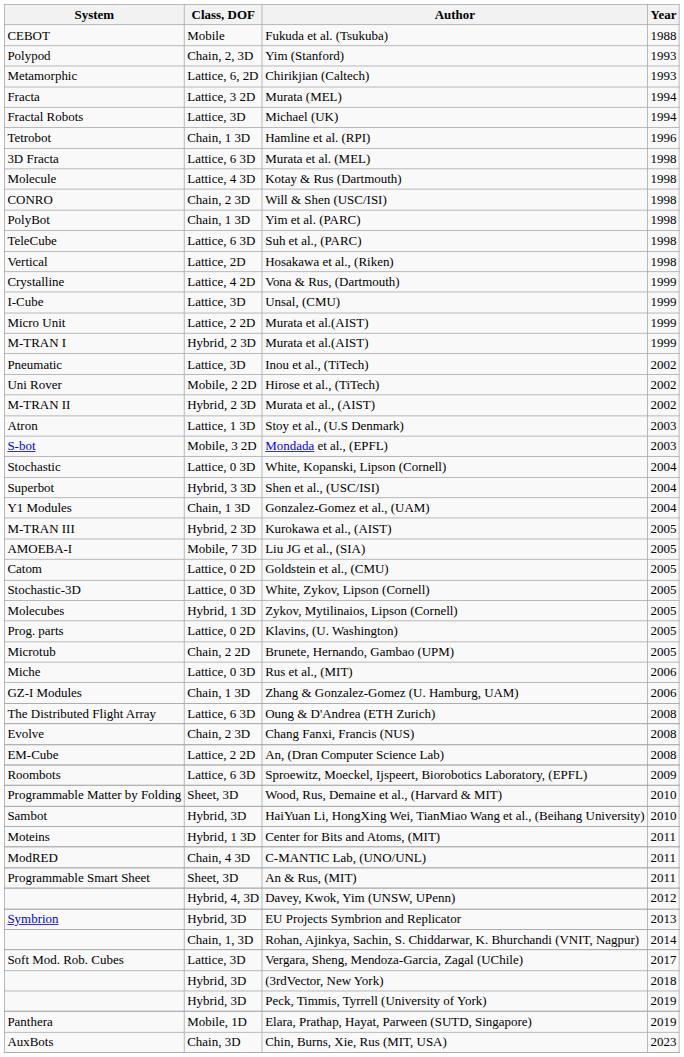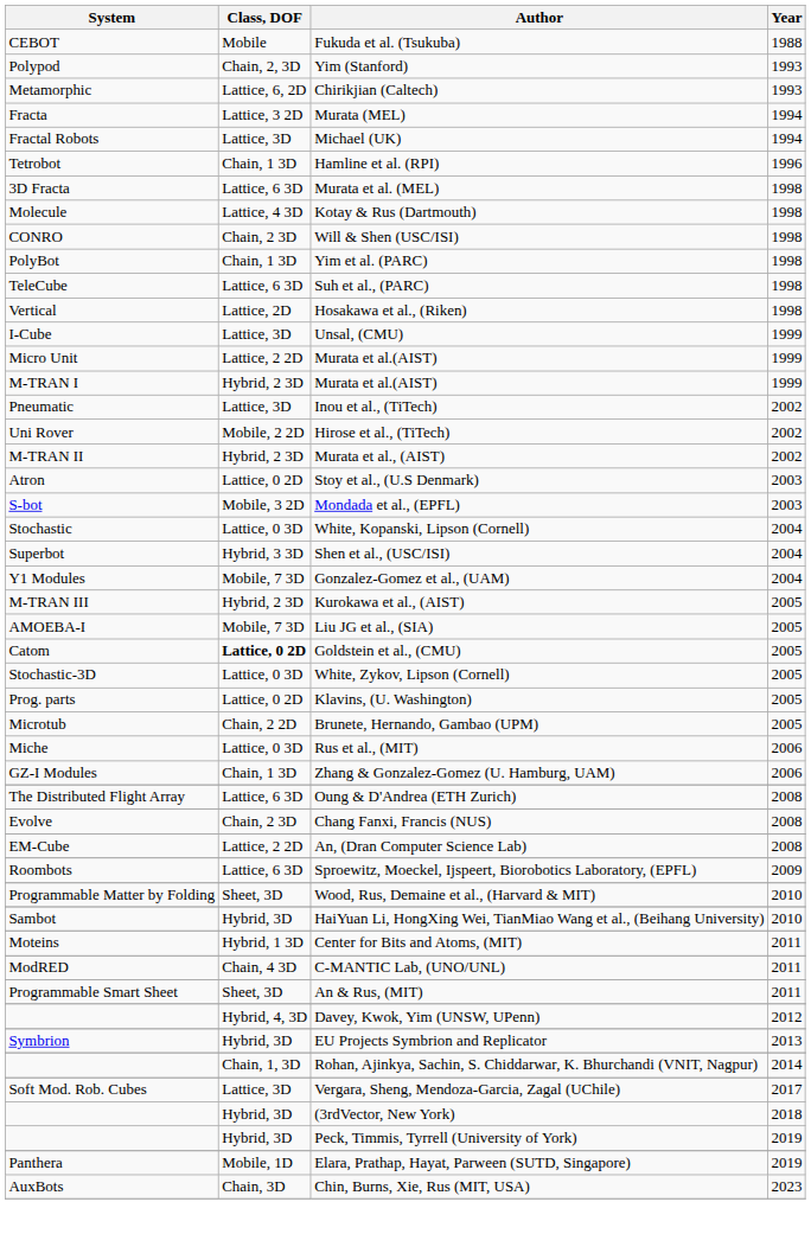- row: Crystalline | Lattice, 4 2D | Vona & Rus, (Dartmouth) | 1999
Stoy et al., (U.S Denmark) | Class, DOF: Lattice, 1 3D -> Lattice, 0 2D
Gonzalez-Gomez et al., (UAM) | Class, DOF: Chain, 1 3D -> Mobile, 7 3D
Goldstein et al., (CMU) | Class, DOF: normal -> bold
- row: Molecubes | Hybrid, 1 3D | Zykov, Mytilinaios, Lipson (Cornell) | 2005
